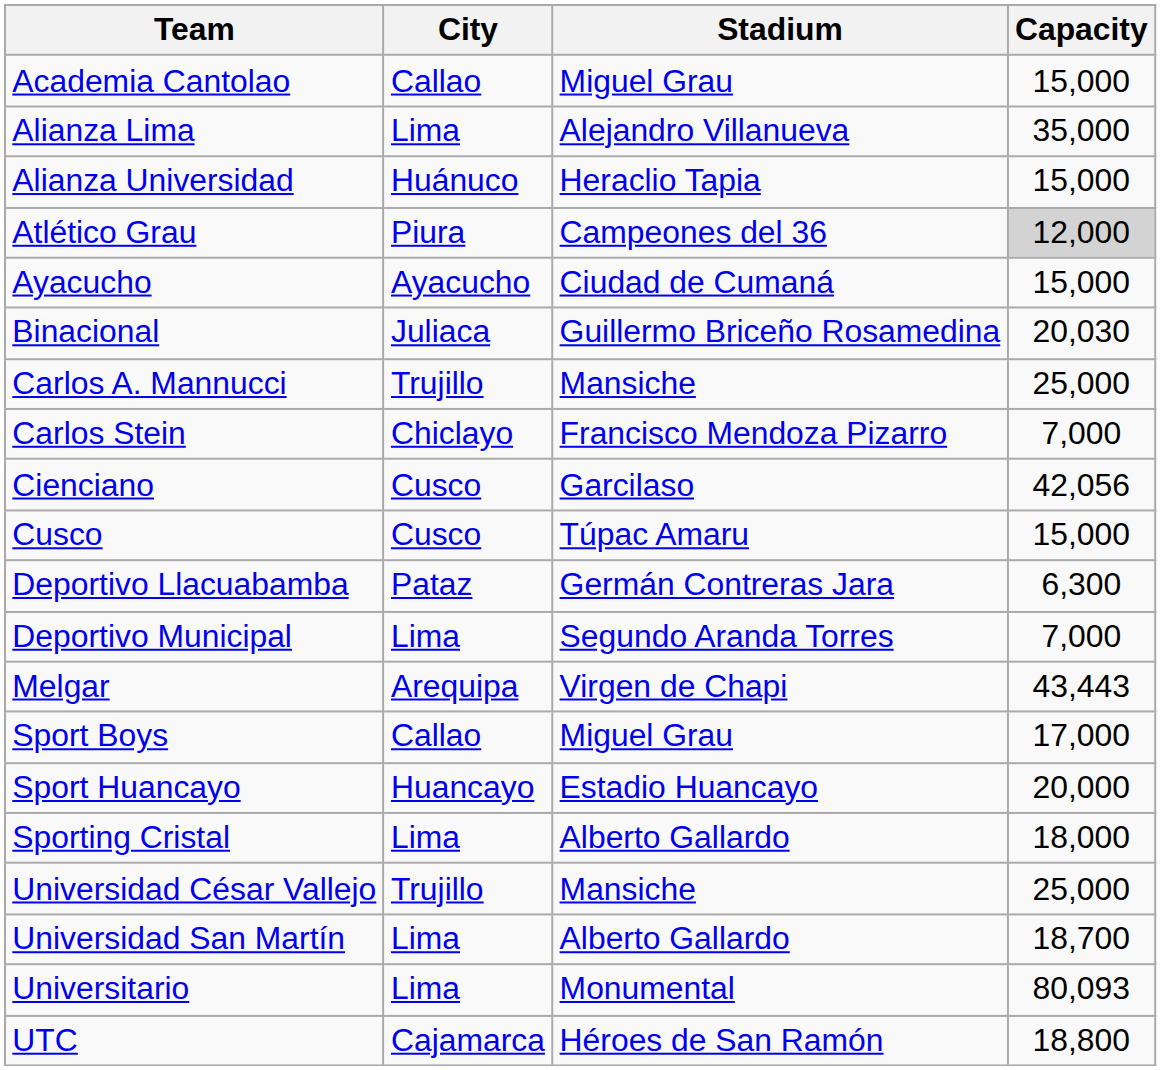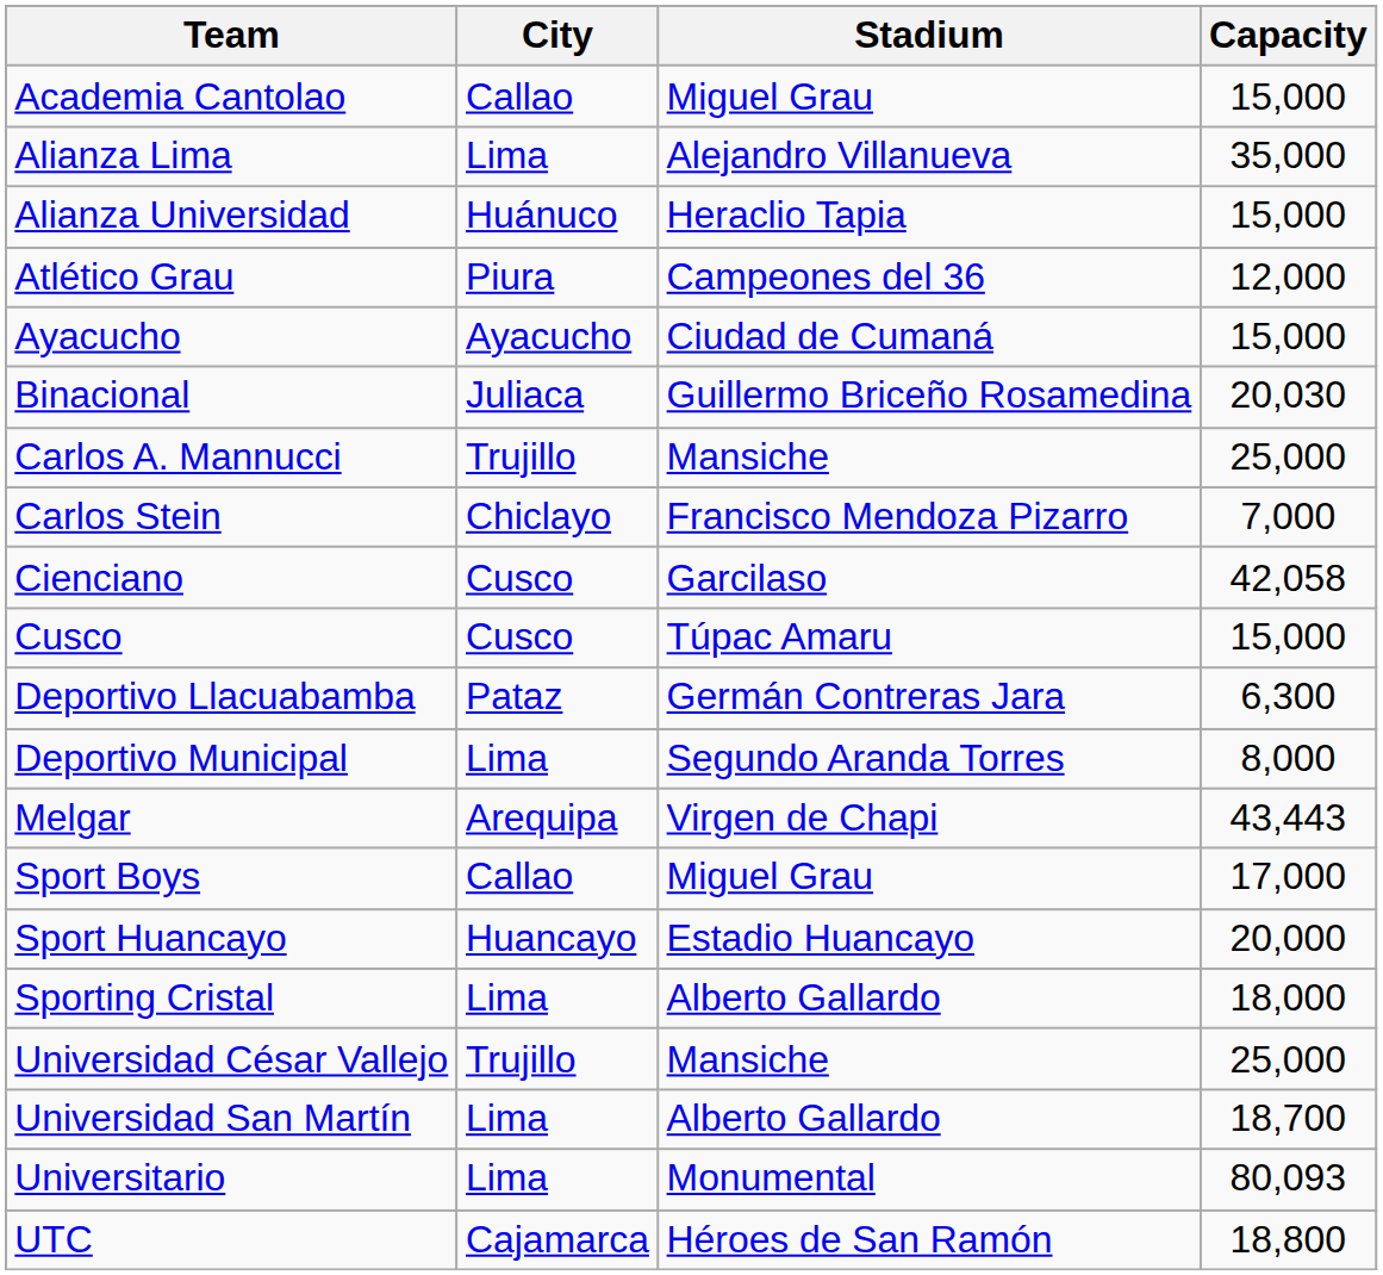Atlético Grau | Capacity: lightgrey background -> no background
Cienciano | Capacity: 42,056 -> 42,058
Deportivo Municipal | Capacity: 7,000 -> 8,000
